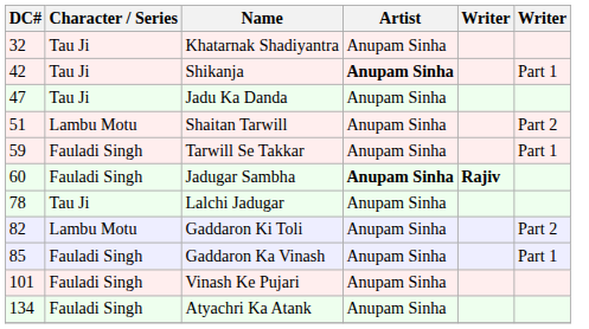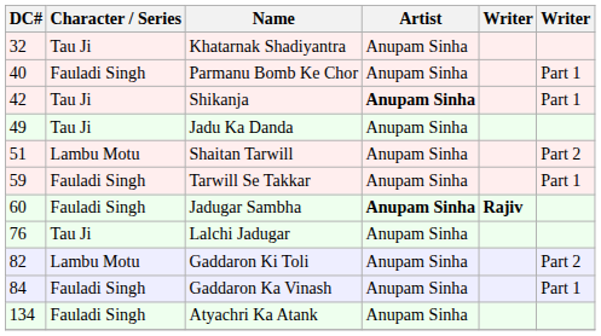+ row: 40 | Fauladi Singh | Parmanu Bomb Ke Chor | Anupam Sinha | Part 1
Jadu Ka Danda | DC#: 47 -> 49
Lalchi Jadugar | DC#: 78 -> 76
Gaddaron Ka Vinash | DC#: 85 -> 84
- row: 101 | Fauladi Singh | Vinash Ke Pujari | Anupam Sinha
